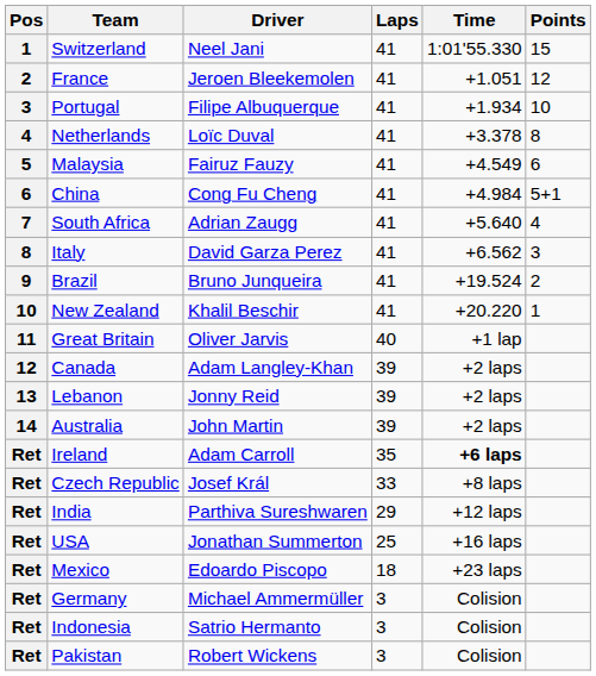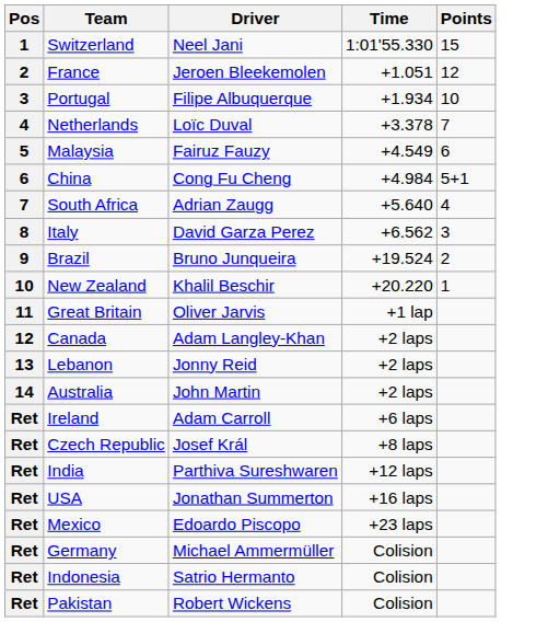- column: Laps | 41 | 41 | 41 | 41 | 41 | 41 | 41 | 41 | 41 | 41 | 40 | 39 | 39 | 39 | 35 | 33 | 29 | 25 | 18 | 3 | 3 | 3
Netherlands | Points: 8 -> 7
Ireland | Time: bold -> normal
